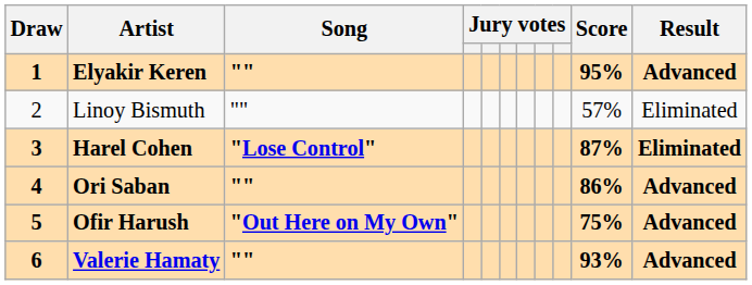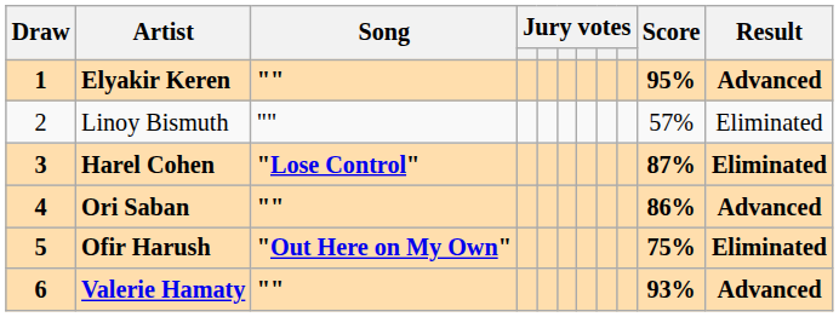Ofir Harush | Result: Advanced -> Eliminated
